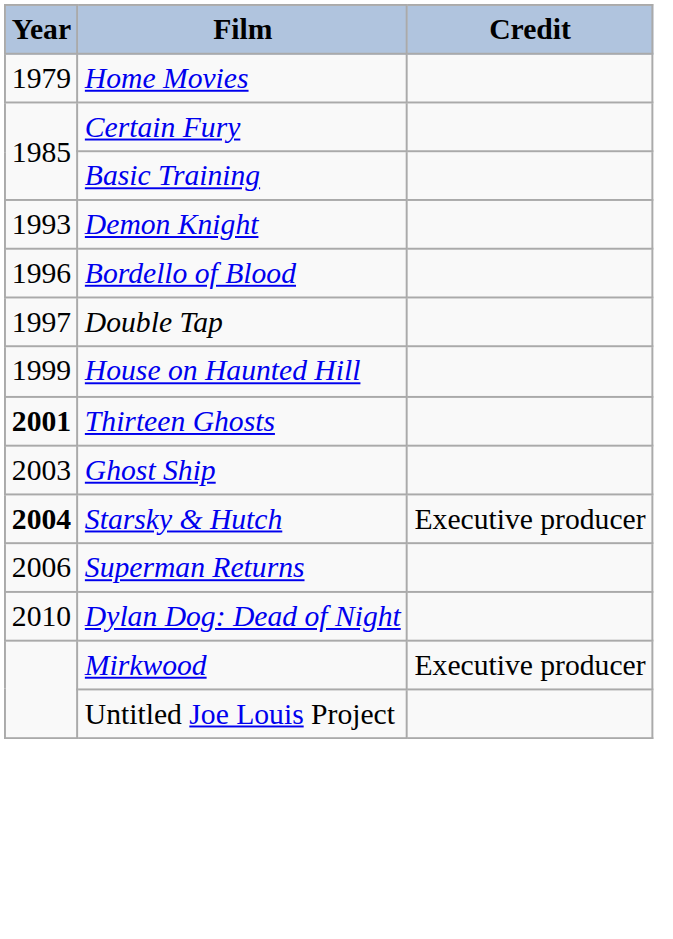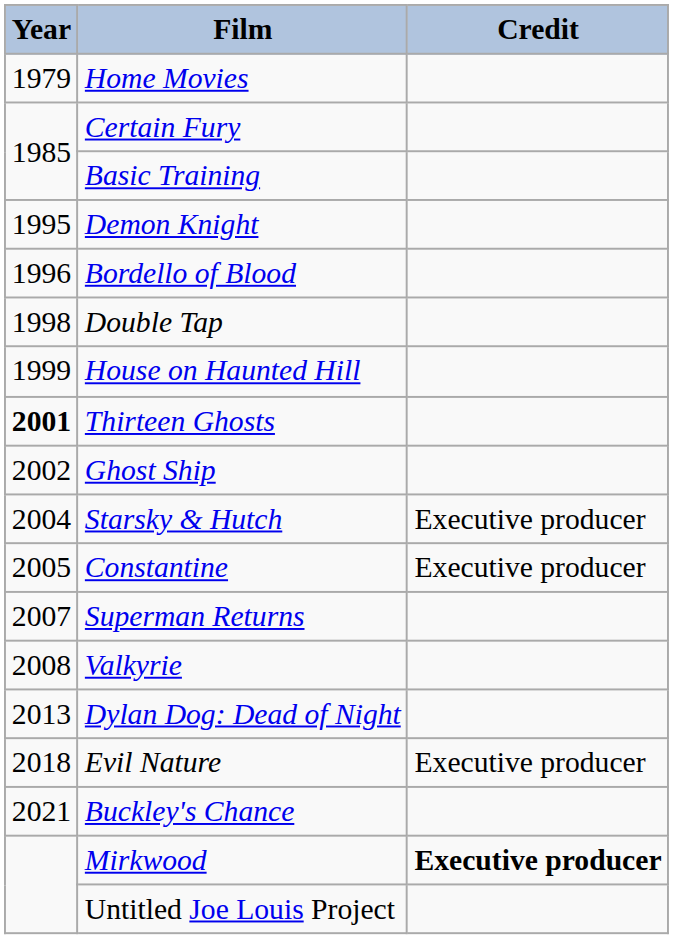Demon Knight | Year: 1993 -> 1995
Double Tap | Year: 1997 -> 1998
Ghost Ship | Year: 2003 -> 2002
Starsky & Hutch | Year: bold -> normal
+ row: 2005 | Constantine | Executive producer
Superman Returns | Year: 2006 -> 2007
+ row: 2008 | Valkyrie
Dylan Dog: Dead of Night | Year: 2010 -> 2013
+ row: 2018 | Evil Nature | Executive producer
+ row: 2021 | Buckley's Chance
Mirkwood | Credit: normal -> bold
